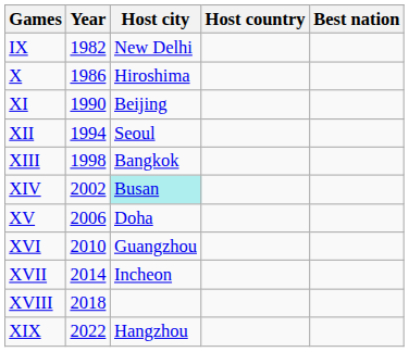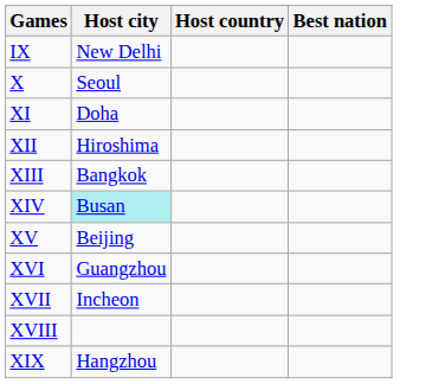- column: Year | 1982 | 1986 | 1990 | 1994 | 1998 | 2002 | 2006 | 2010 | 2014 | 2018 | 2022
X | Host city: Hiroshima -> Seoul
XI | Host city: Beijing -> Doha
XII | Host city: Seoul -> Hiroshima
XV | Host city: Doha -> Beijing
